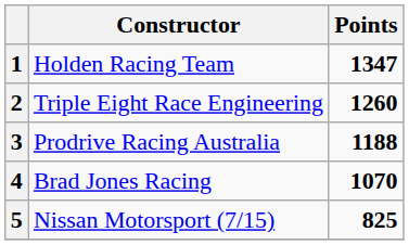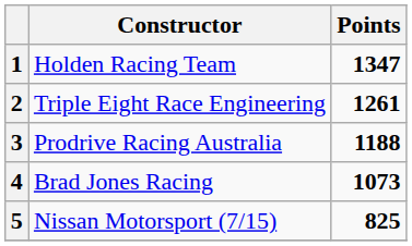2 | Points: 1260 -> 1261
4 | Points: 1070 -> 1073
